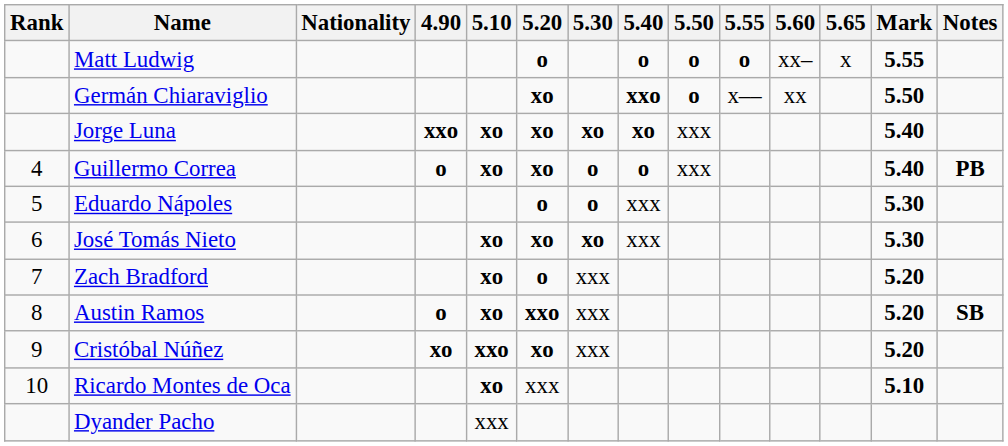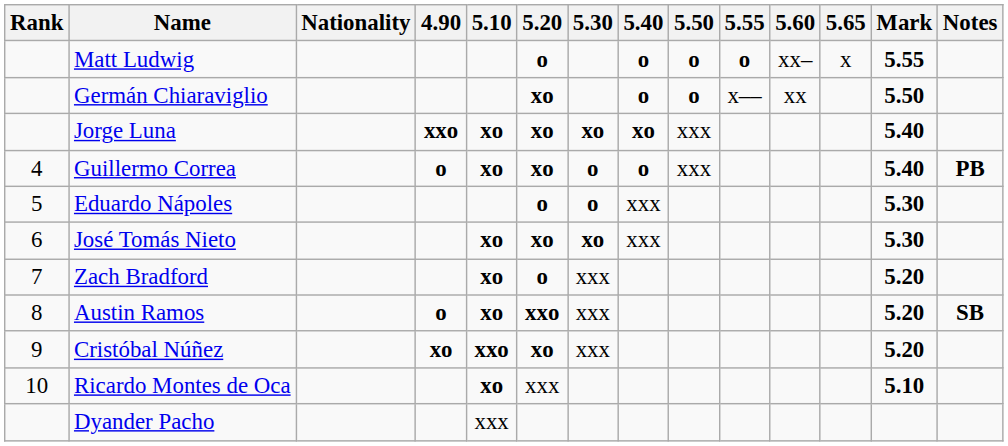Germán Chiaraviglio | 5.40: xxo -> o
